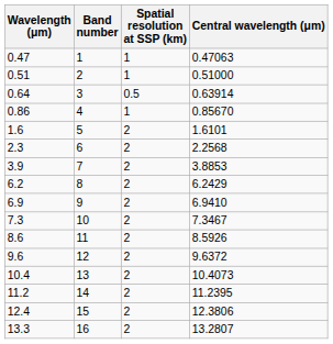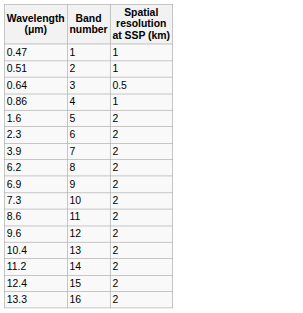- column: Central wavelength (μm) | 0.47063 | 0.51000 | 0.63914 | 0.85670 | 1.6101 | 2.2568 | 3.8853 | 6.2429 | 6.9410 | 7.3467 | 8.5926 | 9.6372 | 10.4073 | 11.2395 | 12.3806 | 13.2807
